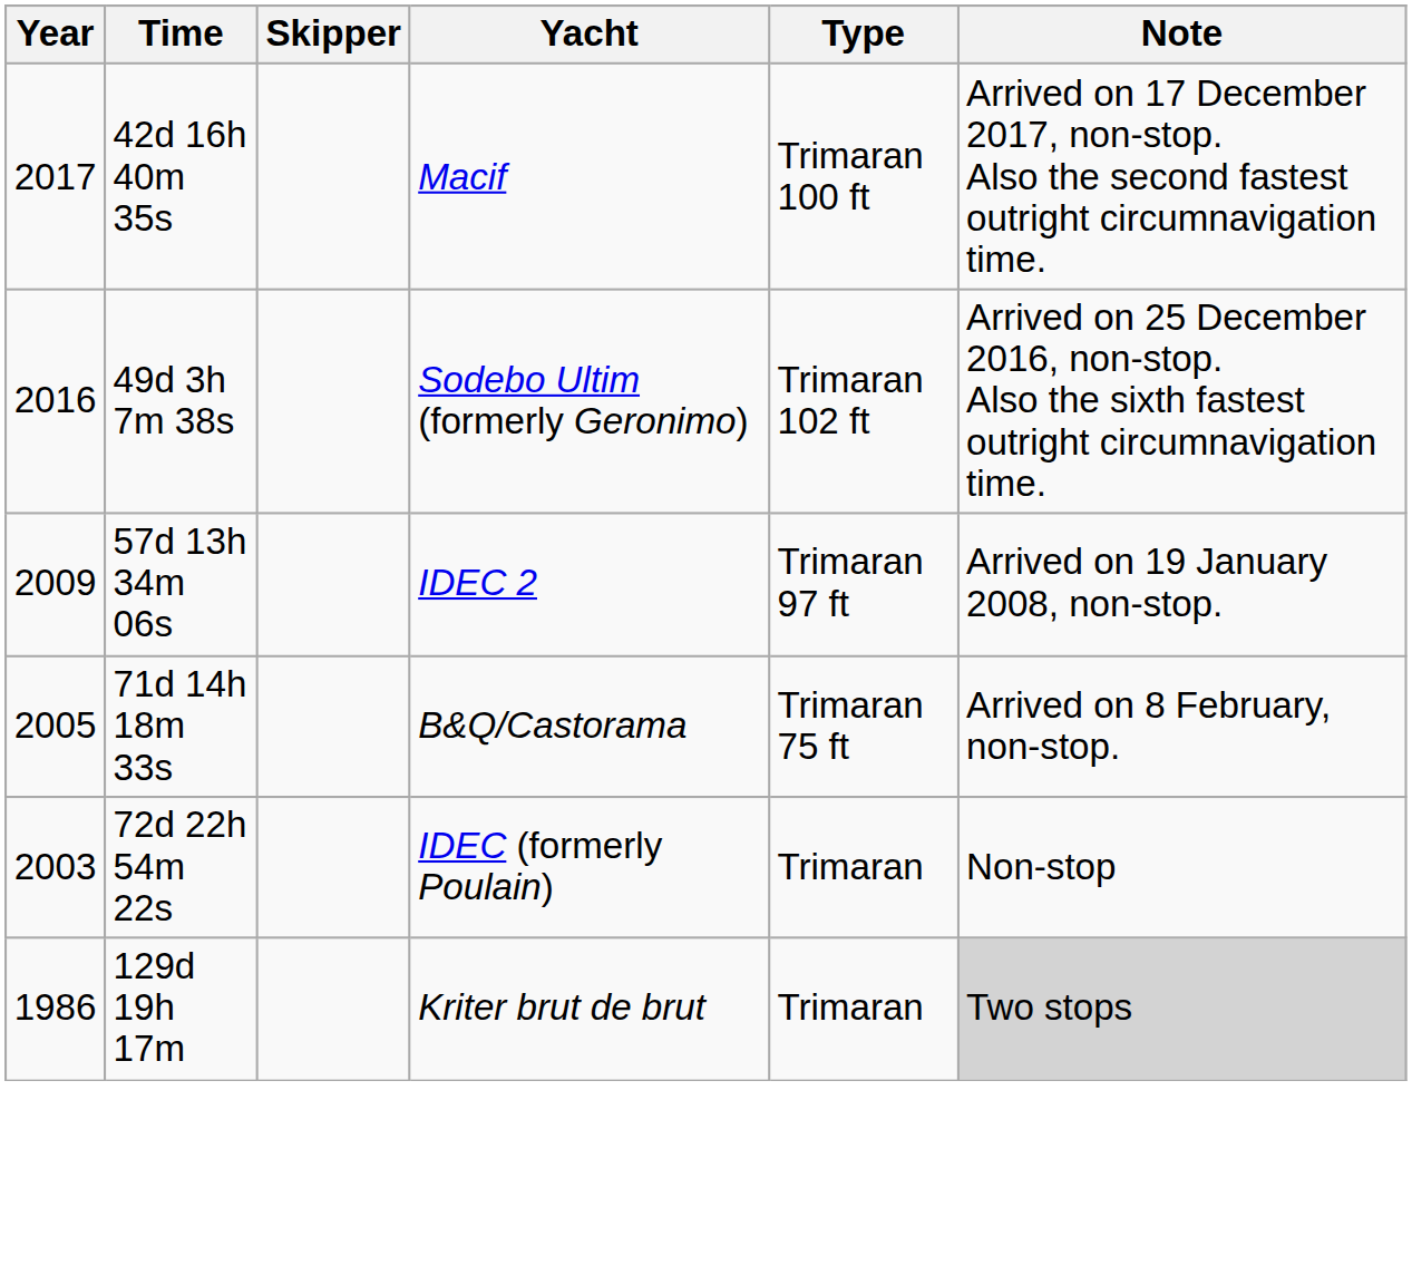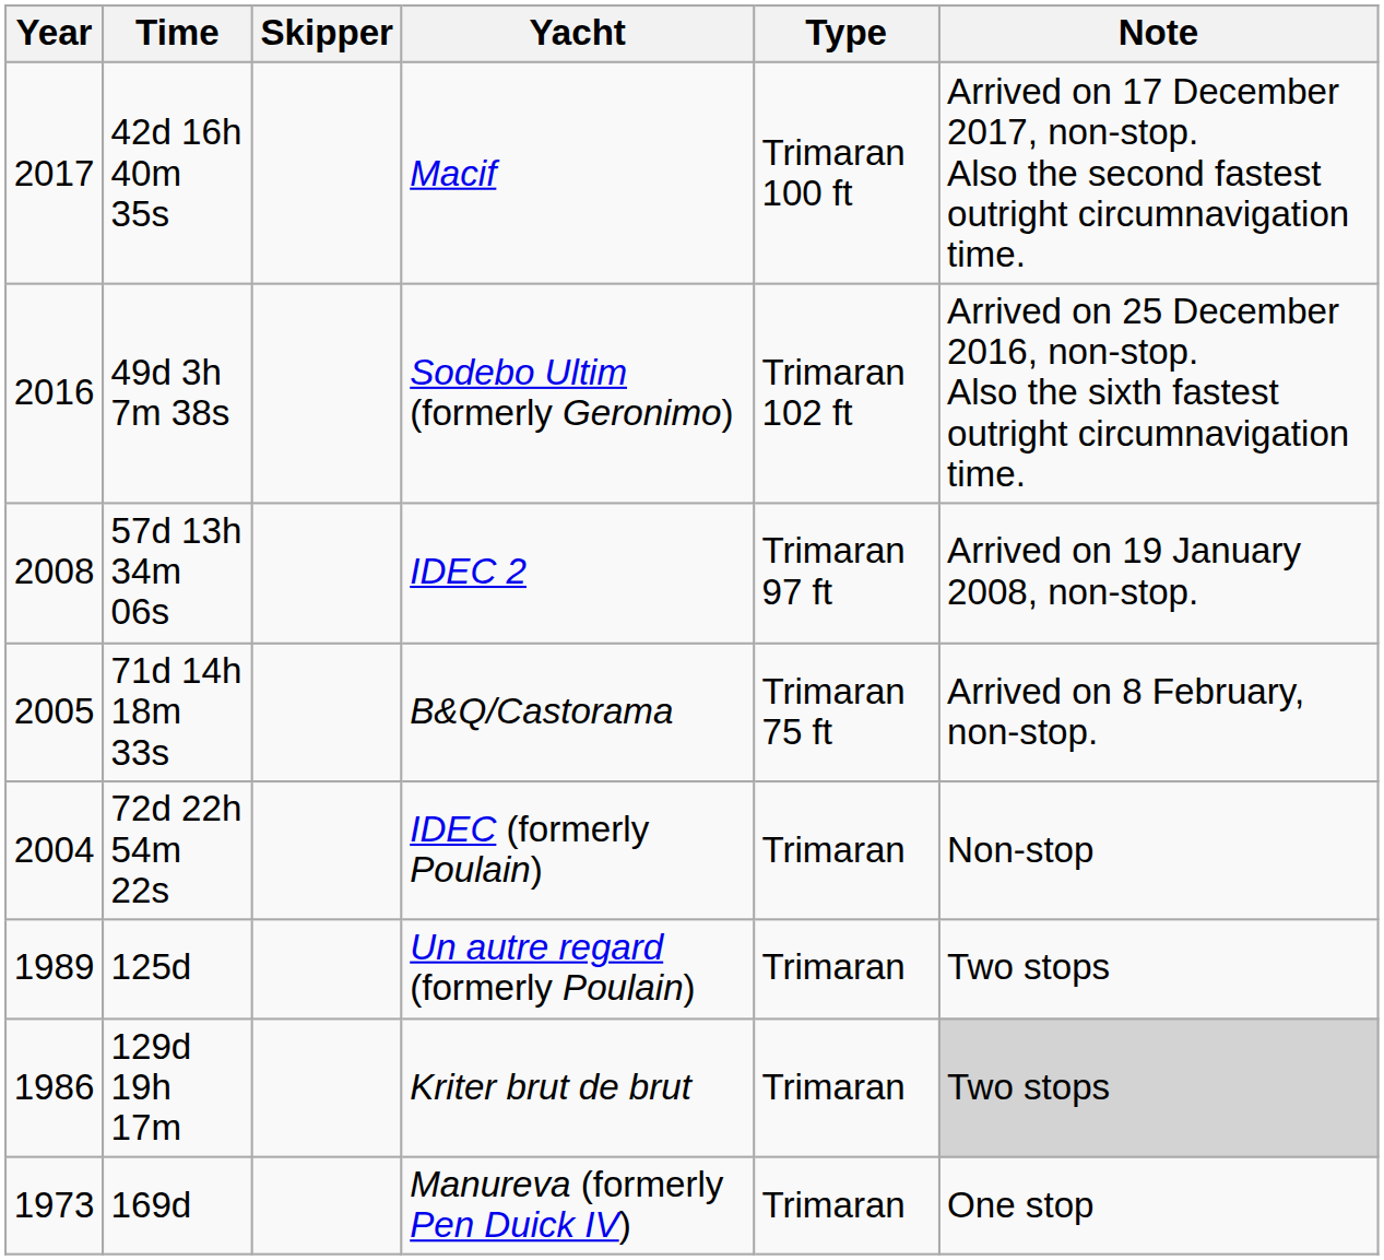57d 13h 34m 06s | Year: 2009 -> 2008
72d 22h 54m 22s | Year: 2003 -> 2004
+ row: 1989 | 125d | Un autre regard (formerly Poulain) | Trimaran | Two stops
+ row: 1973 | 169d | Manureva (formerly Pen Duick IV) | Trimaran | One stop
